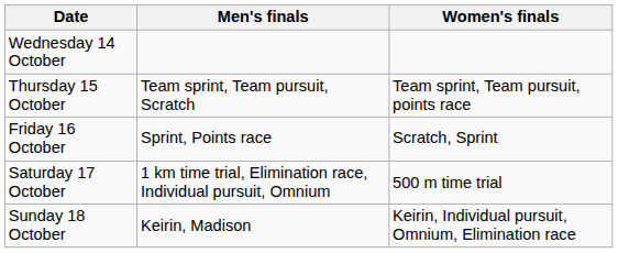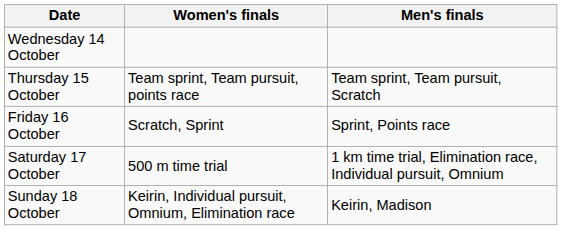columns swapped: Men's finals <-> Women's finals
